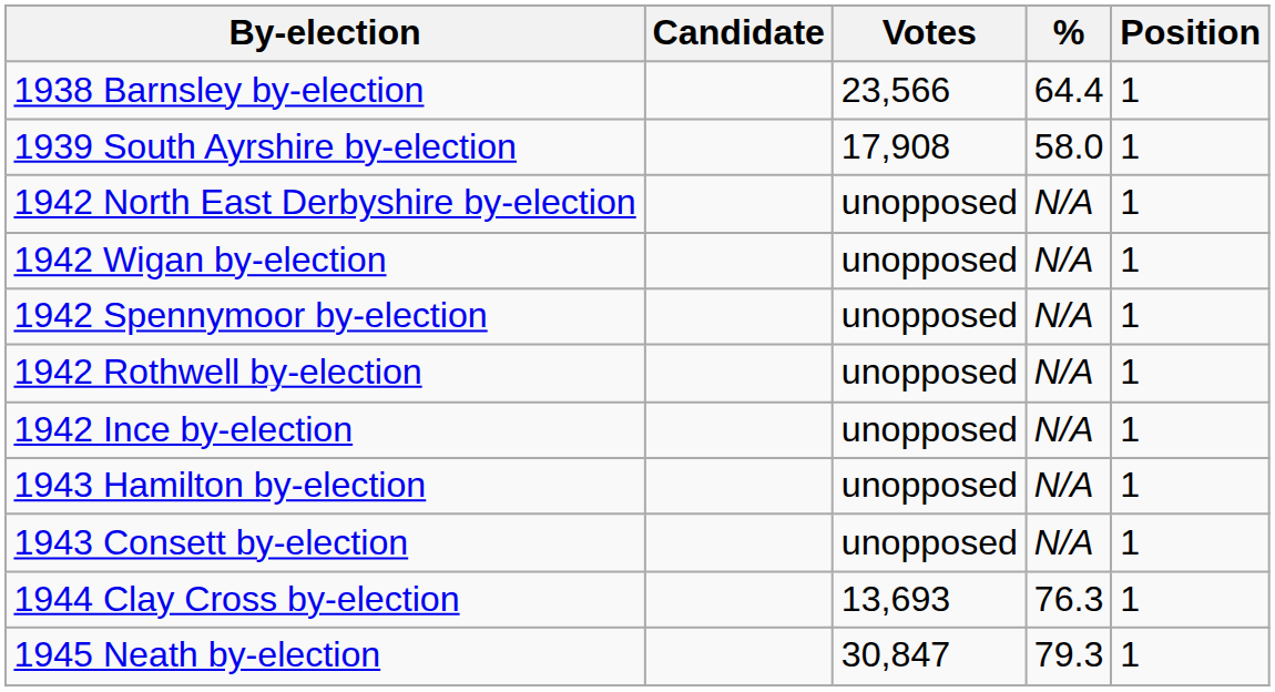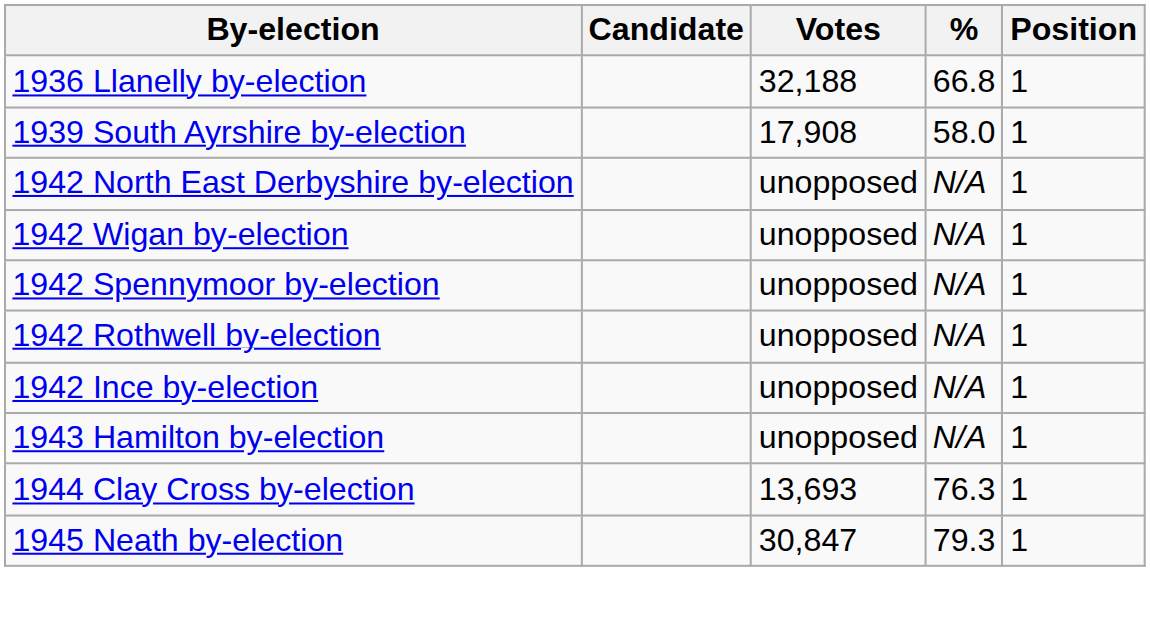+ row: 1936 Llanelly by-election | 32,188 | 66.8 | 1
- row: 1938 Barnsley by-election | 23,566 | 64.4 | 1
- row: 1943 Consett by-election | unopposed | N/A | 1
